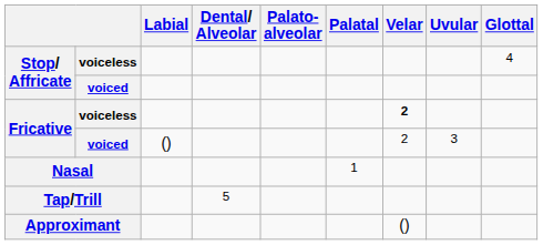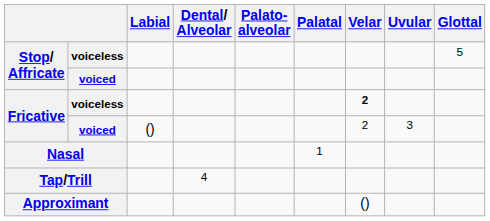Stop/ Affricate / voiceless | Glottal: 4 -> 5
Tap/Trill | Dental/ Alveolar: 5 -> 4
